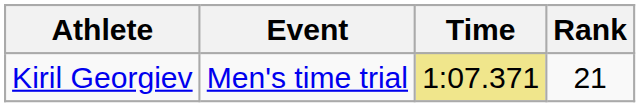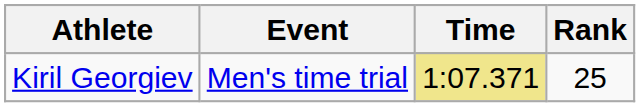Kiril Georgiev | Rank: 21 -> 25
